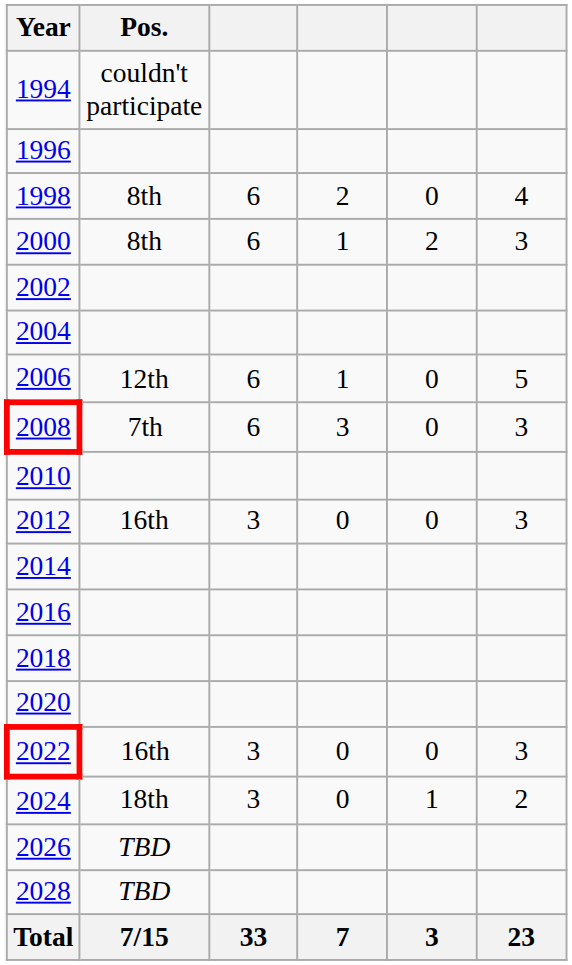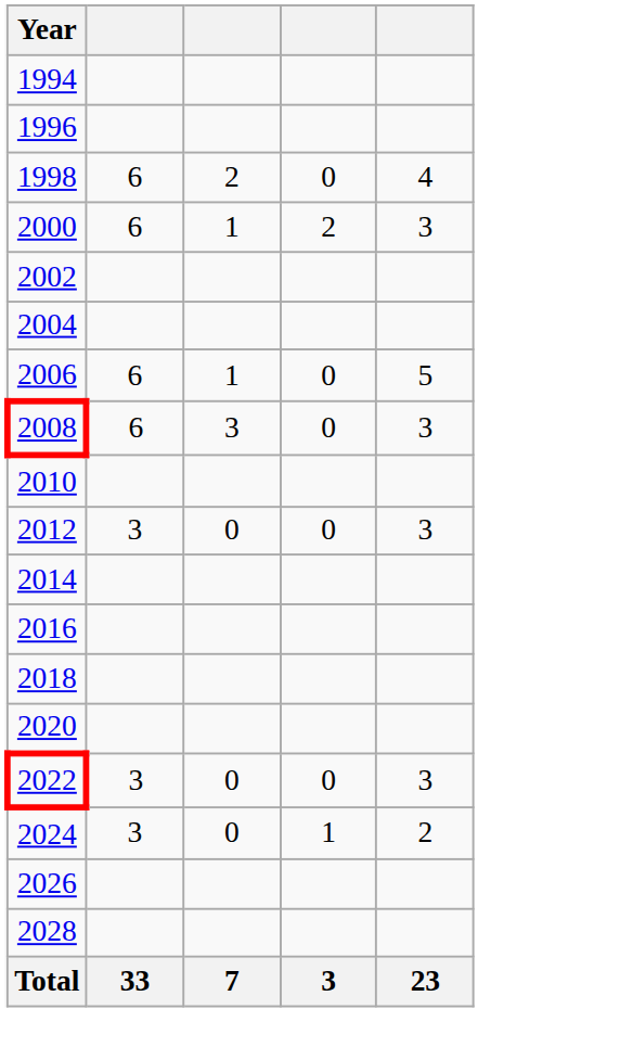- column: Pos. | couldn't participate | 8th | 8th | 12th | 7th | 16th | 16th | 18th | TBD | TBD | 7/15
